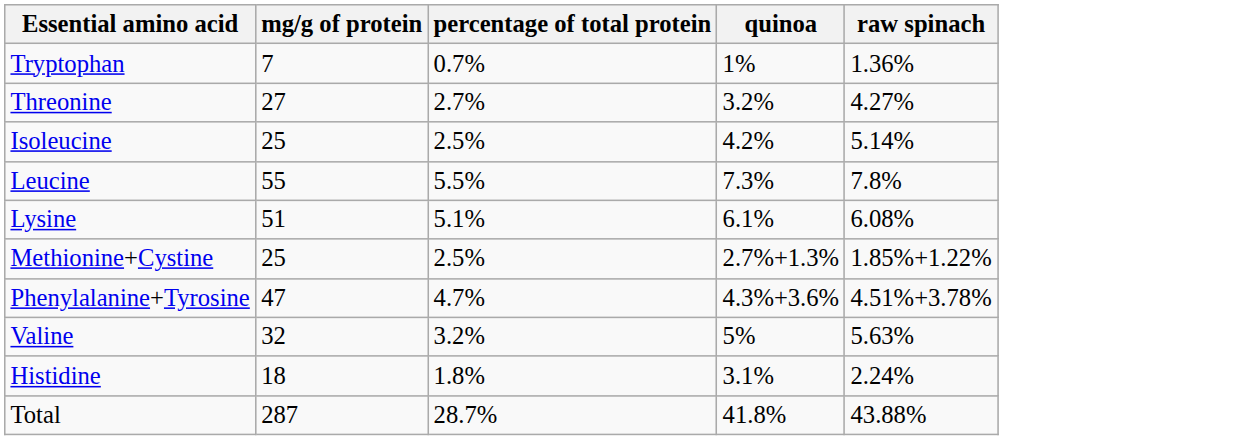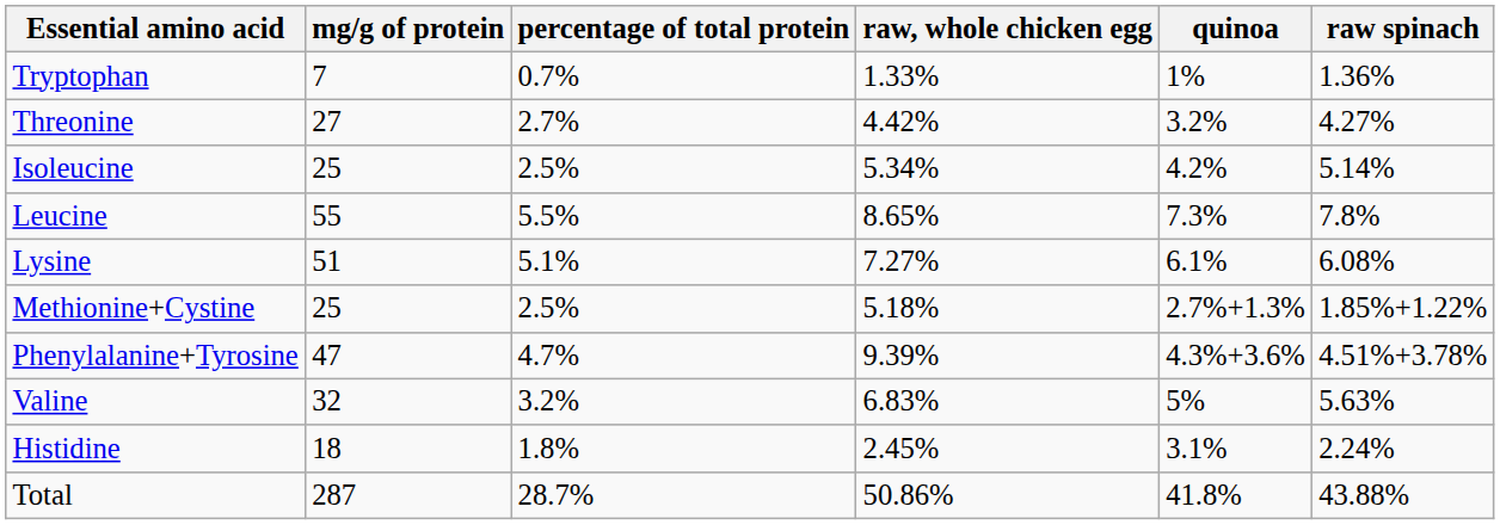+ column: raw, whole chicken egg | 1.33% | 4.42% | 5.34% | 8.65% | 7.27% | 5.18% | 9.39% | 6.83% | 2.45% | 50.86%
